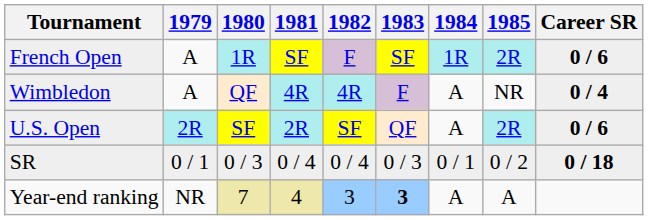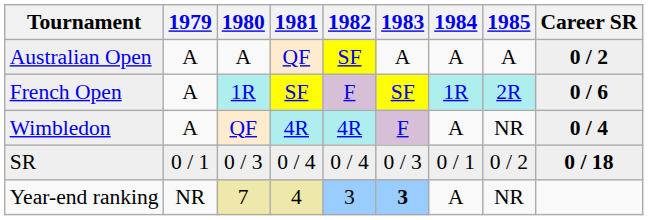+ row: Australian Open | A | A | QF | SF | A | A | A | 0 / 2
- row: U.S. Open | 2R | SF | 2R | SF | QF | A | 2R | 0 / 6
Year-end ranking | 1985: A -> NR
